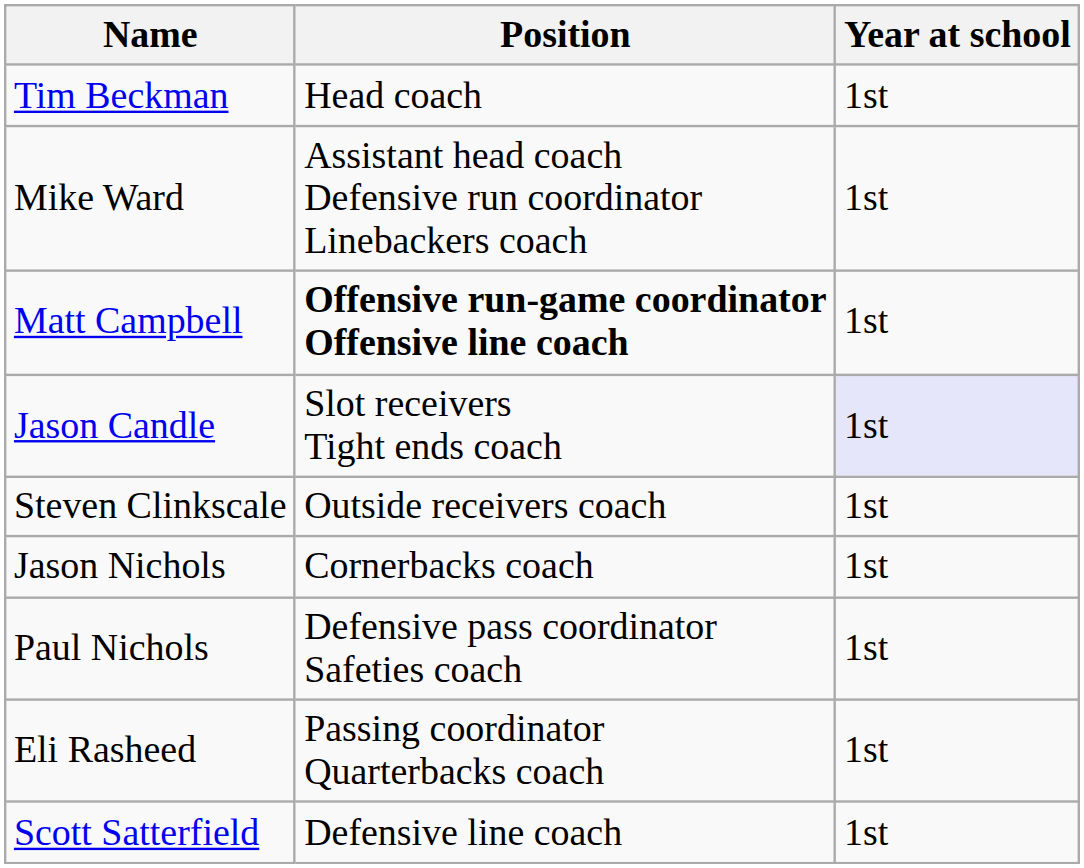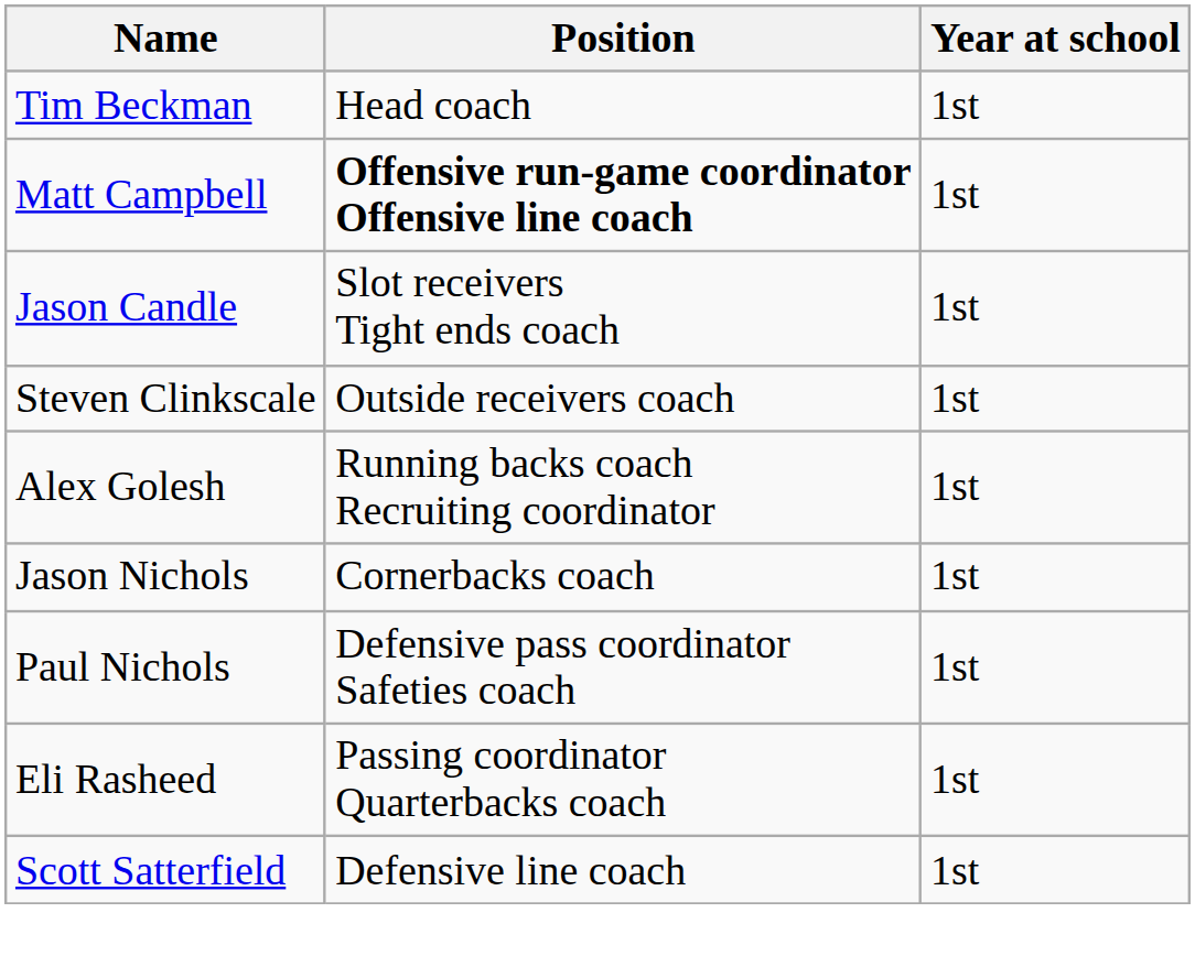- row: Mike Ward | Assistant head coach Defensive run coordinator Linebackers coach | 1st
Jason Candle | Year at school: lavender background -> no background
+ row: Alex Golesh | Running backs coach Recruiting coordinator | 1st
